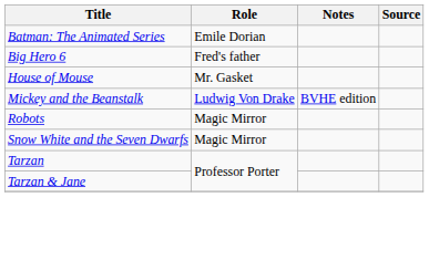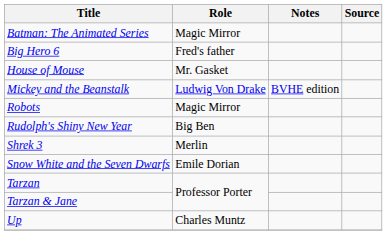Batman: The Animated Series | Role: Emile Dorian -> Magic Mirror
+ row: Rudolph's Shiny New Year | Big Ben
+ row: Shrek 3 | Merlin
Snow White and the Seven Dwarfs | Role: Magic Mirror -> Emile Dorian
+ row: Up | Charles Muntz
